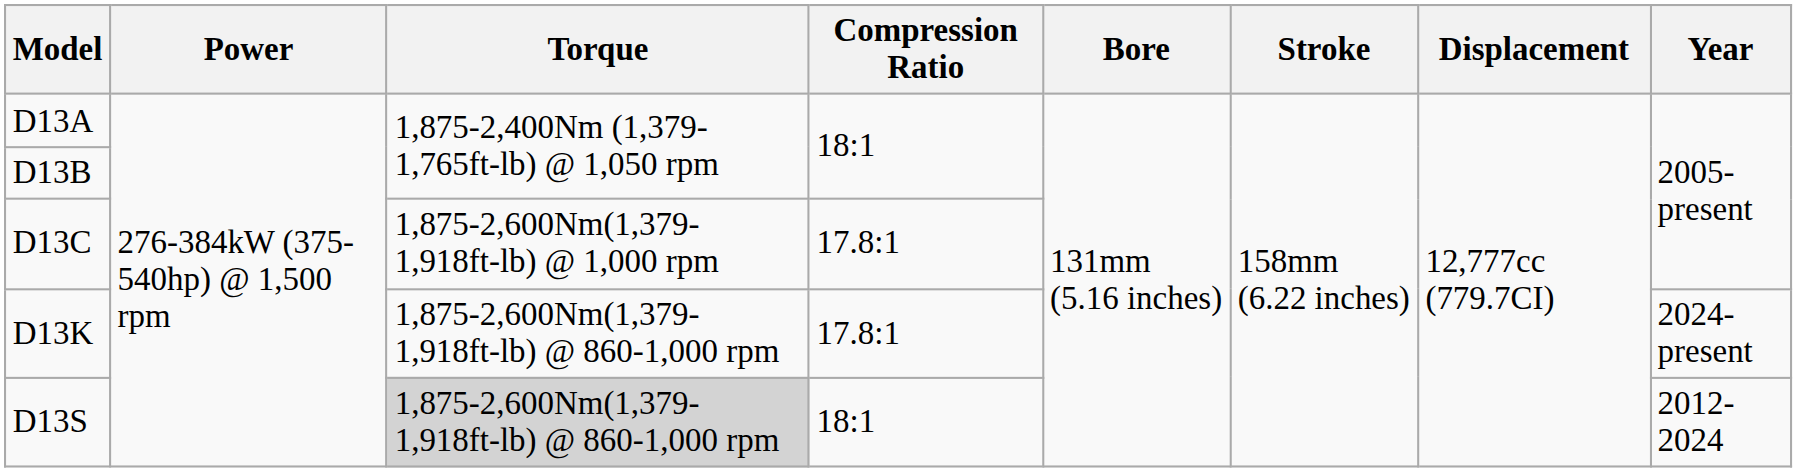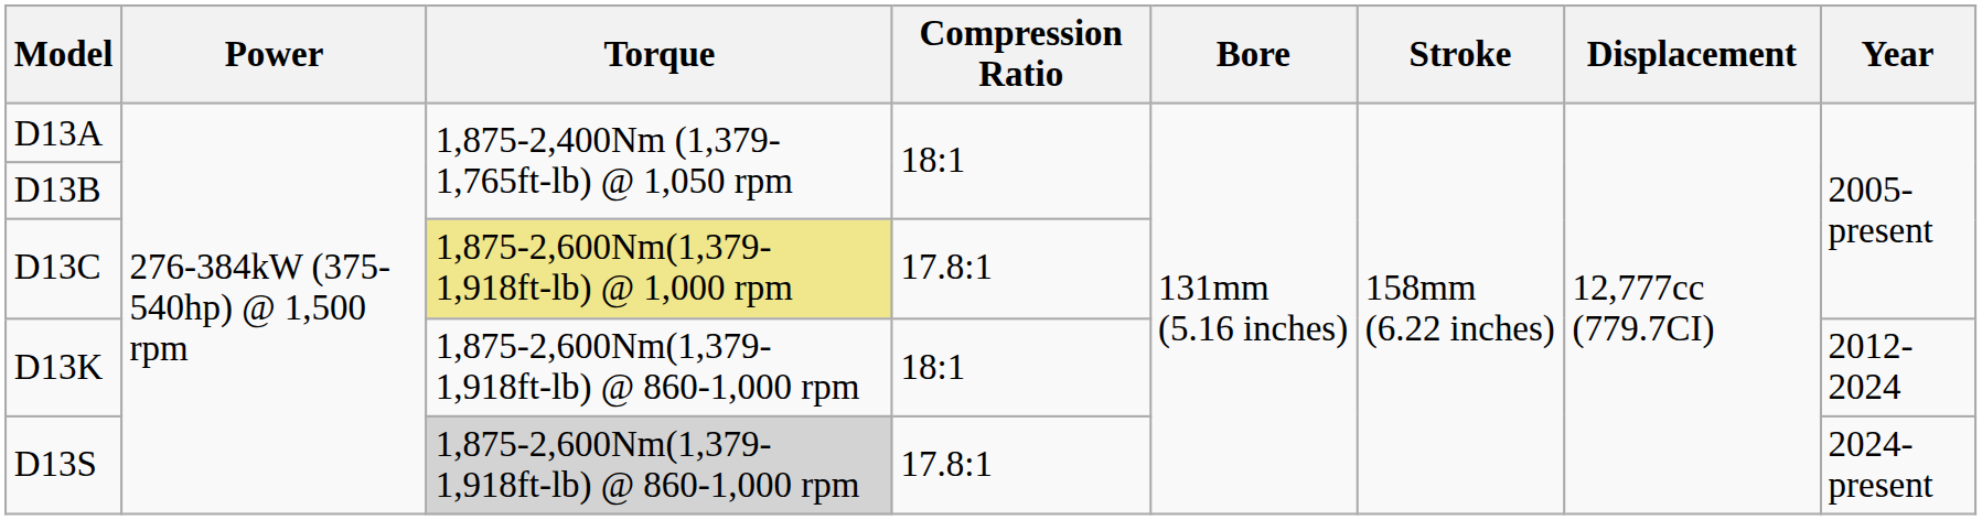D13C | Torque: no background -> khaki background
D13K | Compression Ratio: 17.8:1 -> 18:1
D13K | Year: 2024-present -> 2012-2024
D13S | Compression Ratio: 18:1 -> 17.8:1
D13S | Year: 2012-2024 -> 2024-present
